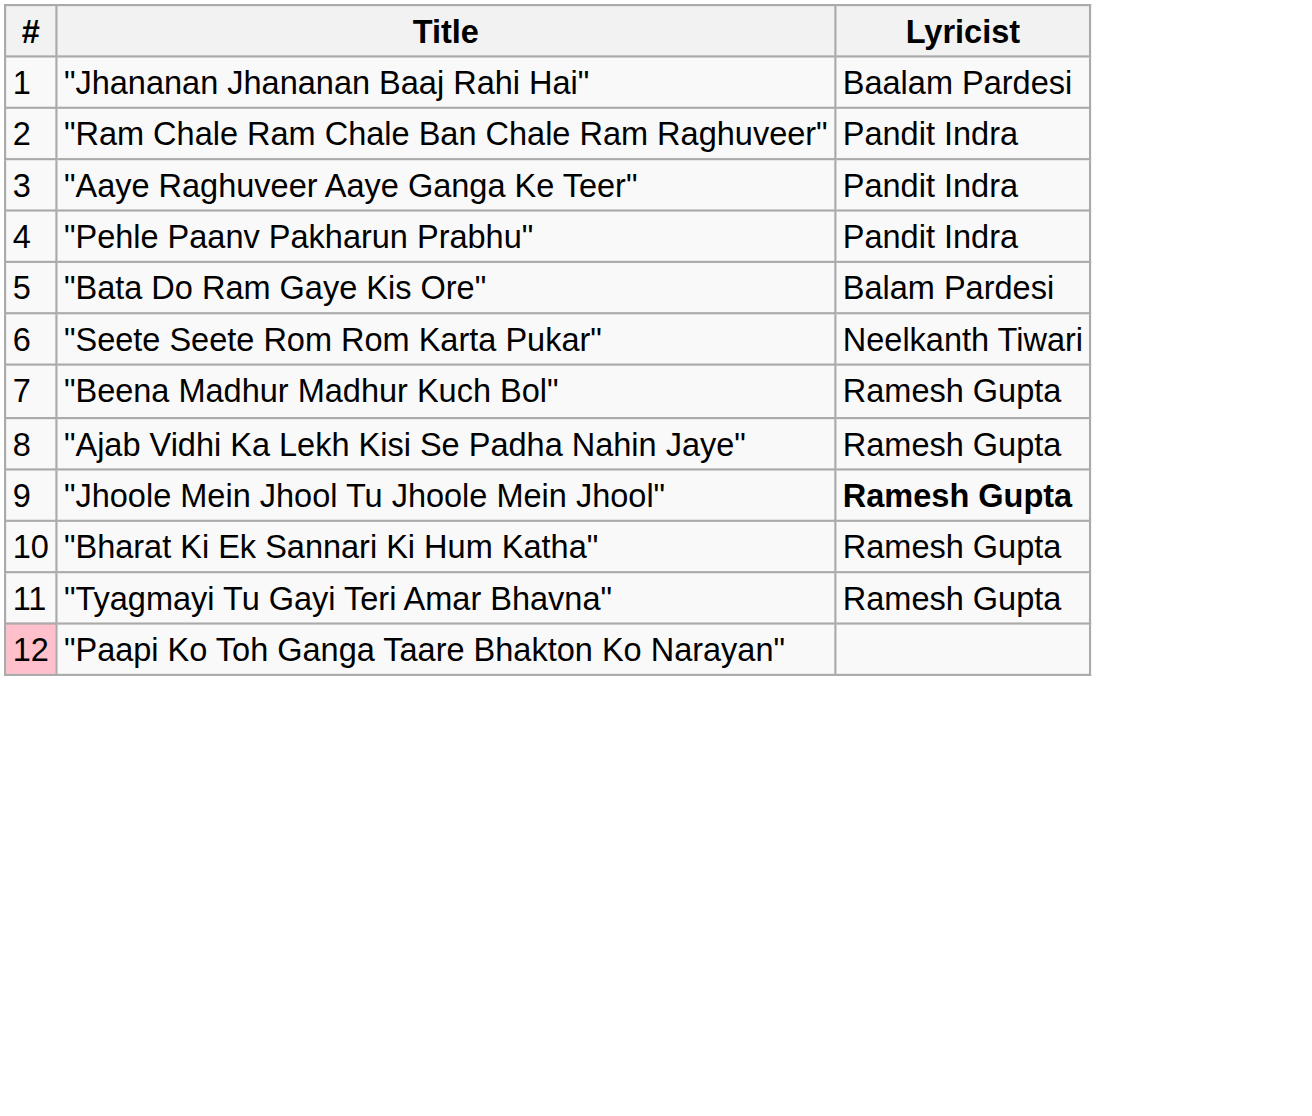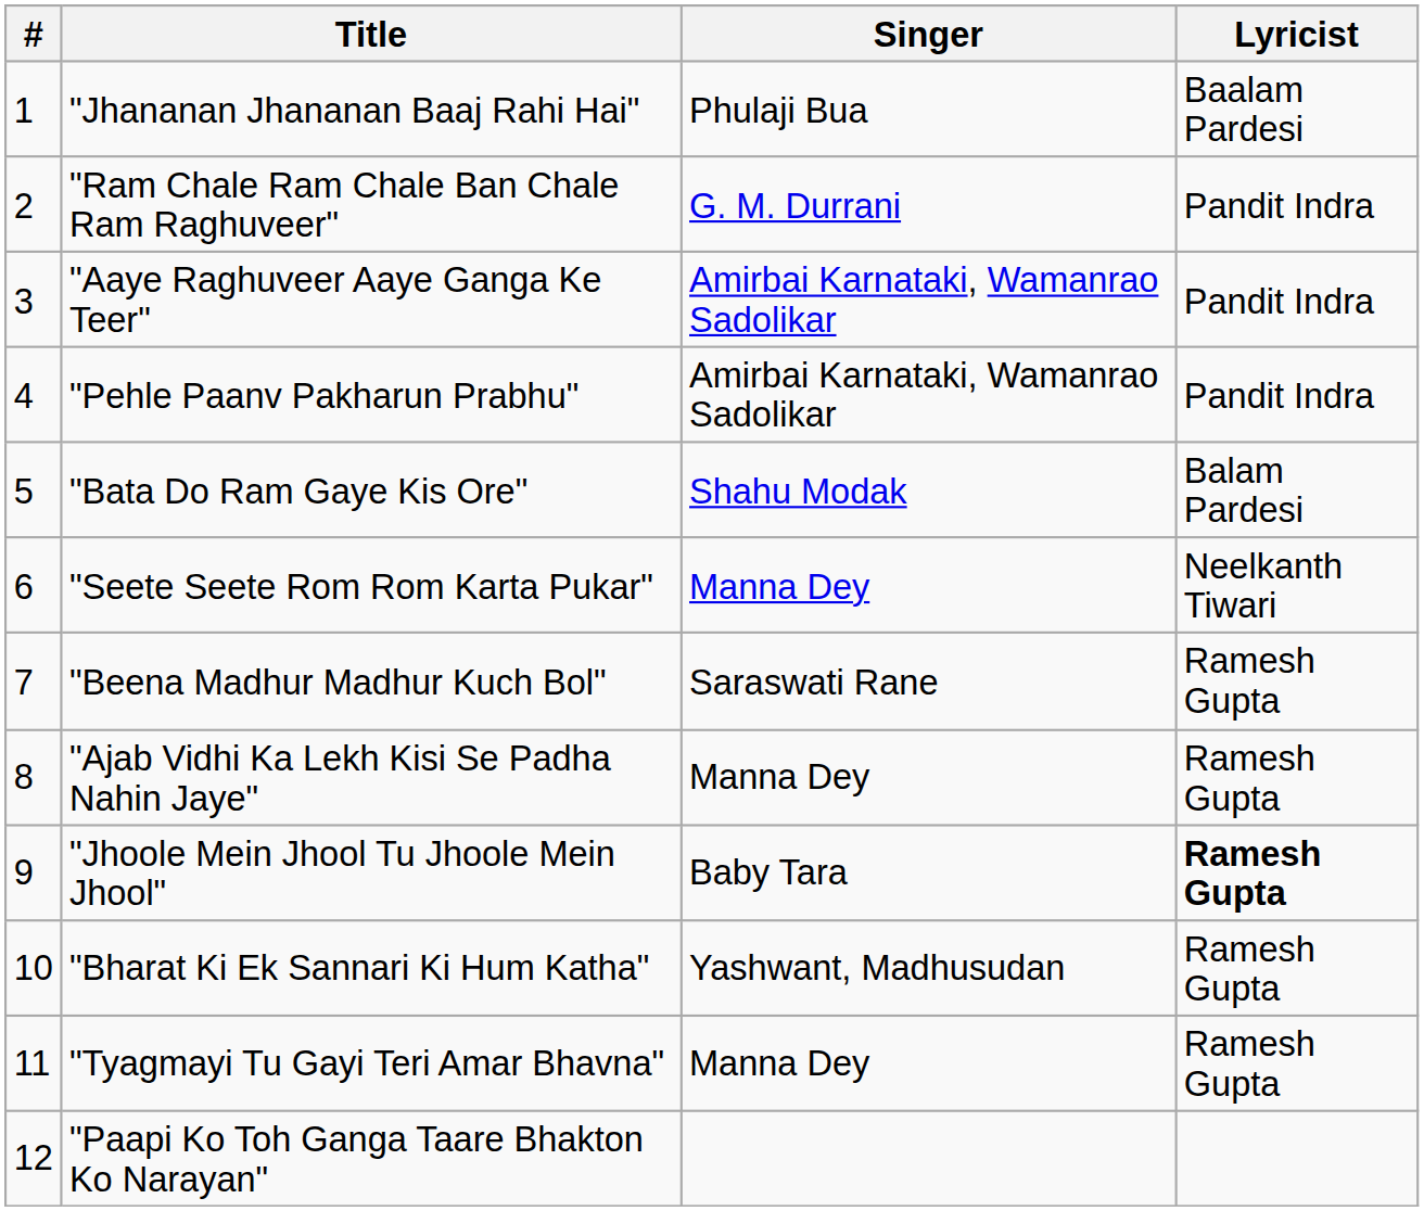+ column: Singer | Phulaji Bua | G. M. Durrani | Amirbai Karnataki, Wamanrao Sadolikar | Amirbai Karnataki, Wamanrao Sadolikar | Shahu Modak | Manna Dey | Saraswati Rane | Manna Dey | Baby Tara | Yashwant, Madhusudan | Manna Dey
"Paapi Ko Toh Ganga Taare Bhakton Ko Narayan" | #: pink background -> no background
